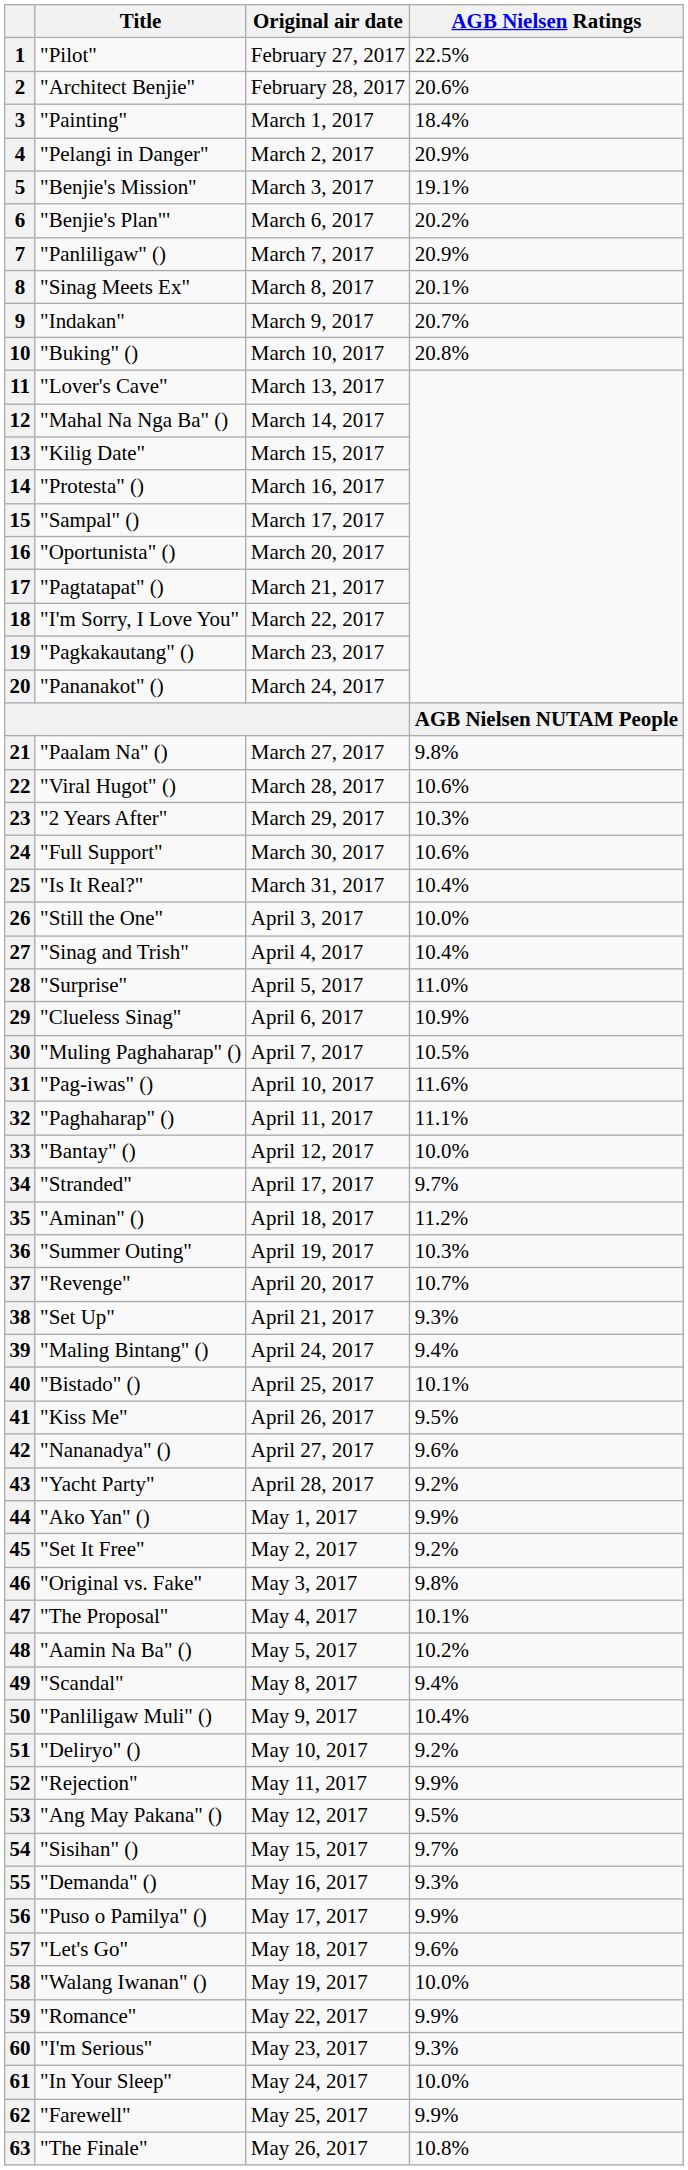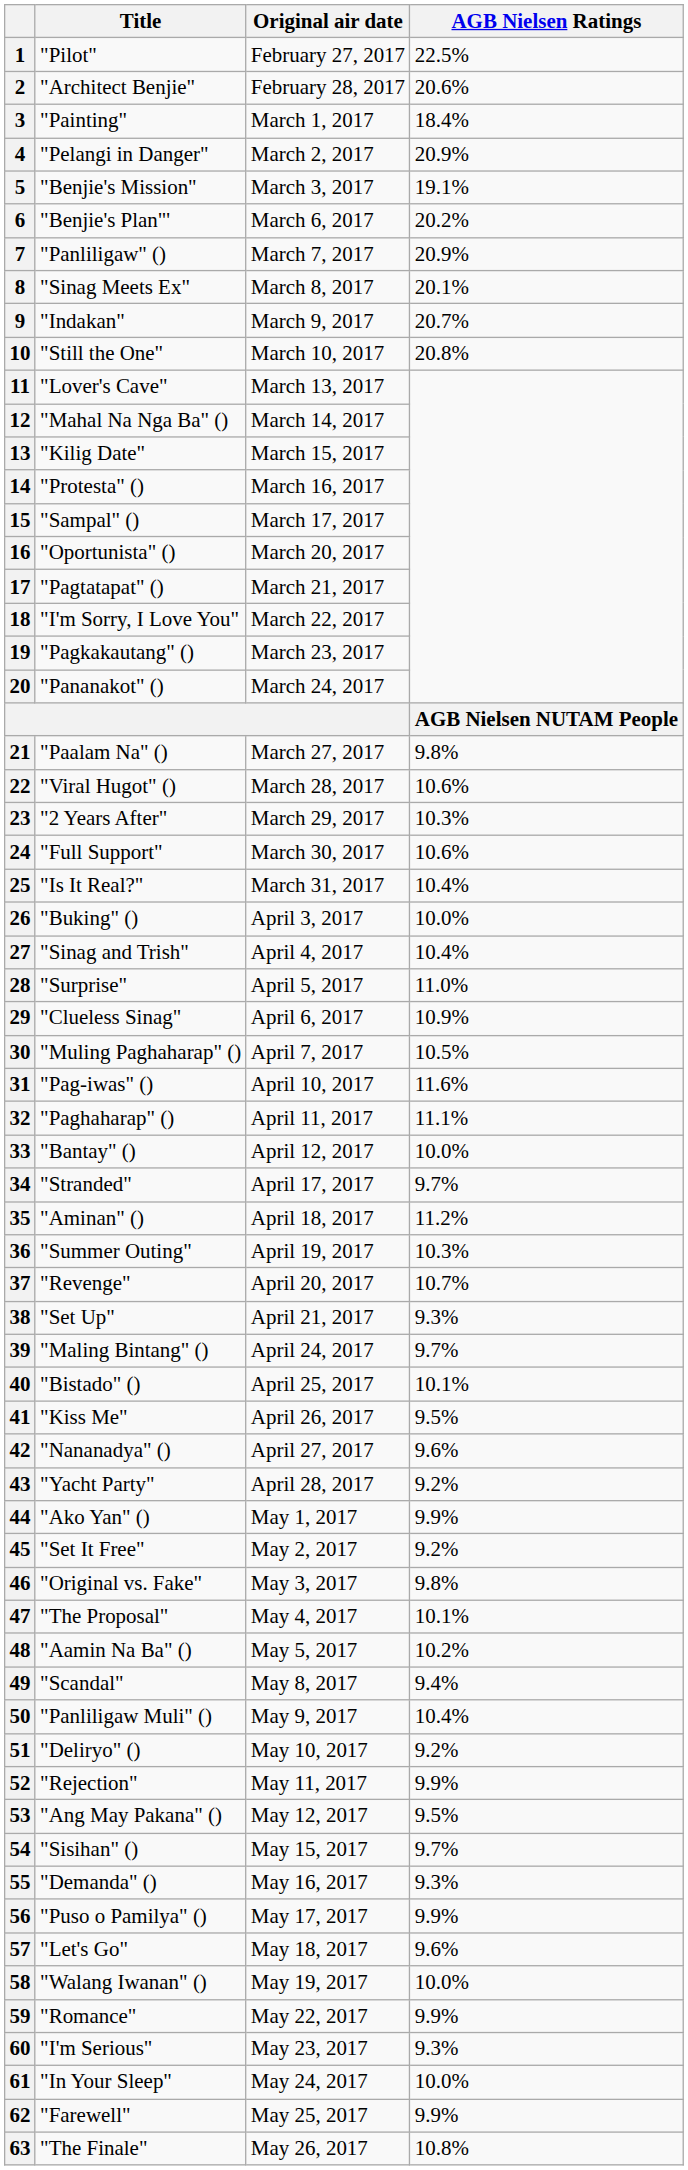10 | Title: "Buking" () -> "Still the One"
26 | Title: "Still the One" -> "Buking" ()
39 | AGB Nielsen Ratings: 9.4% -> 9.7%
